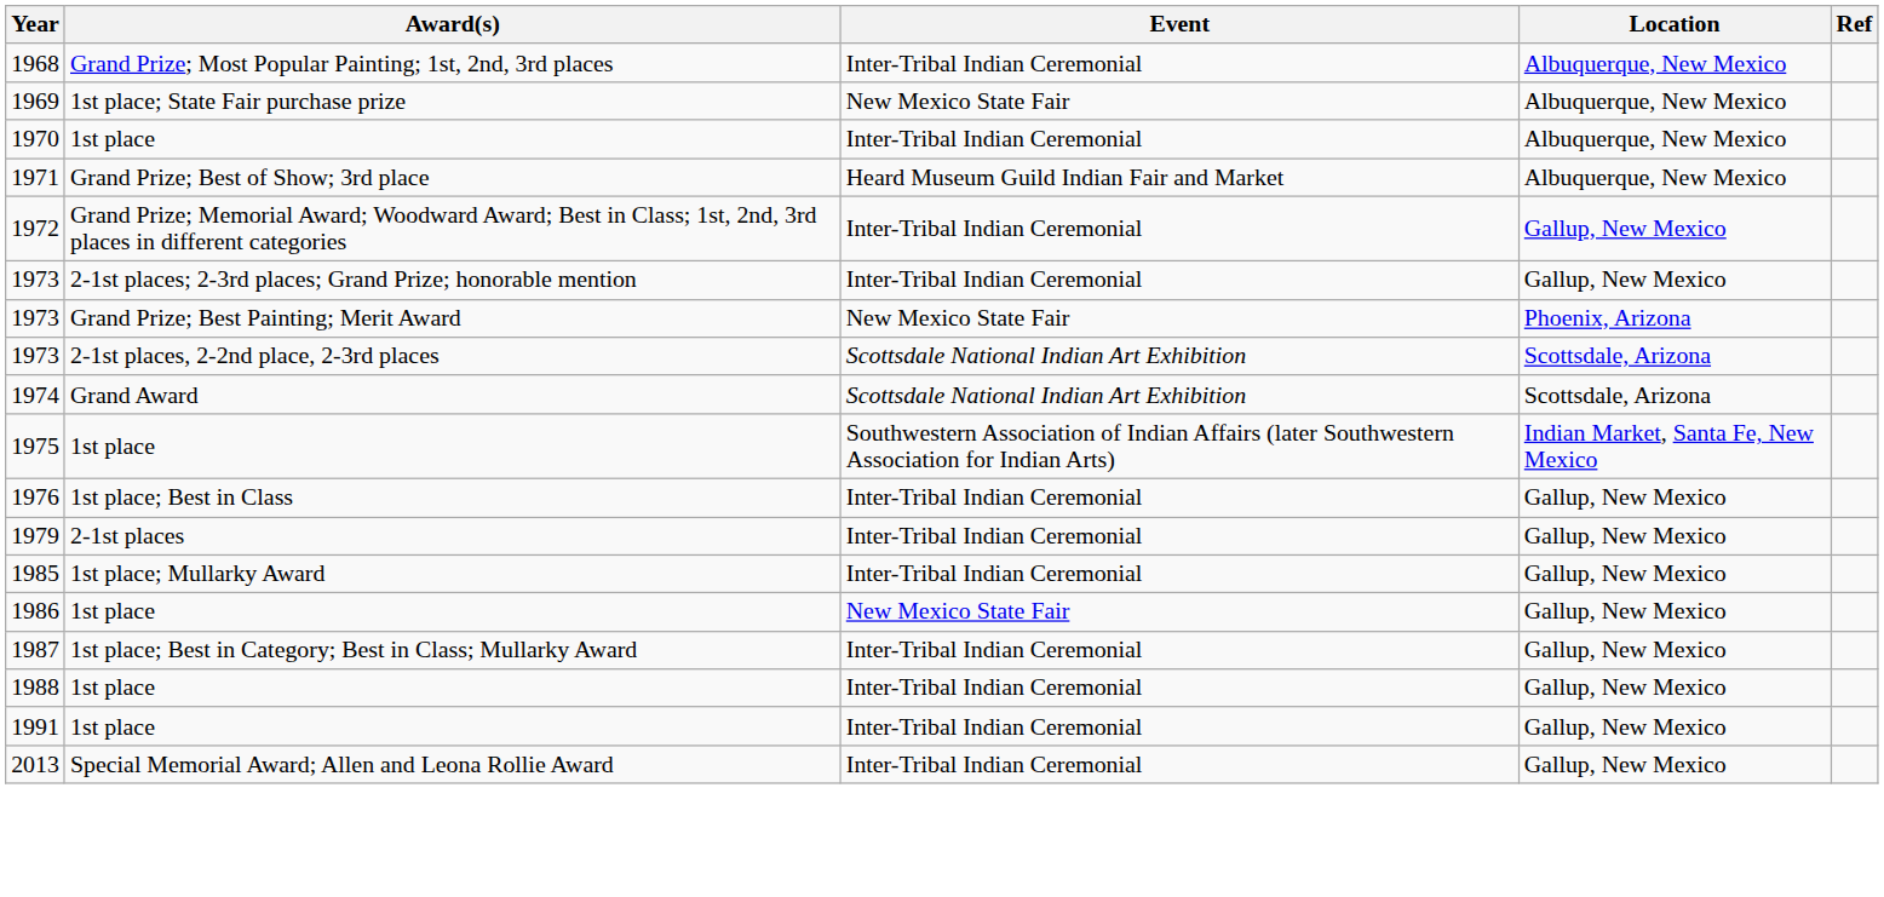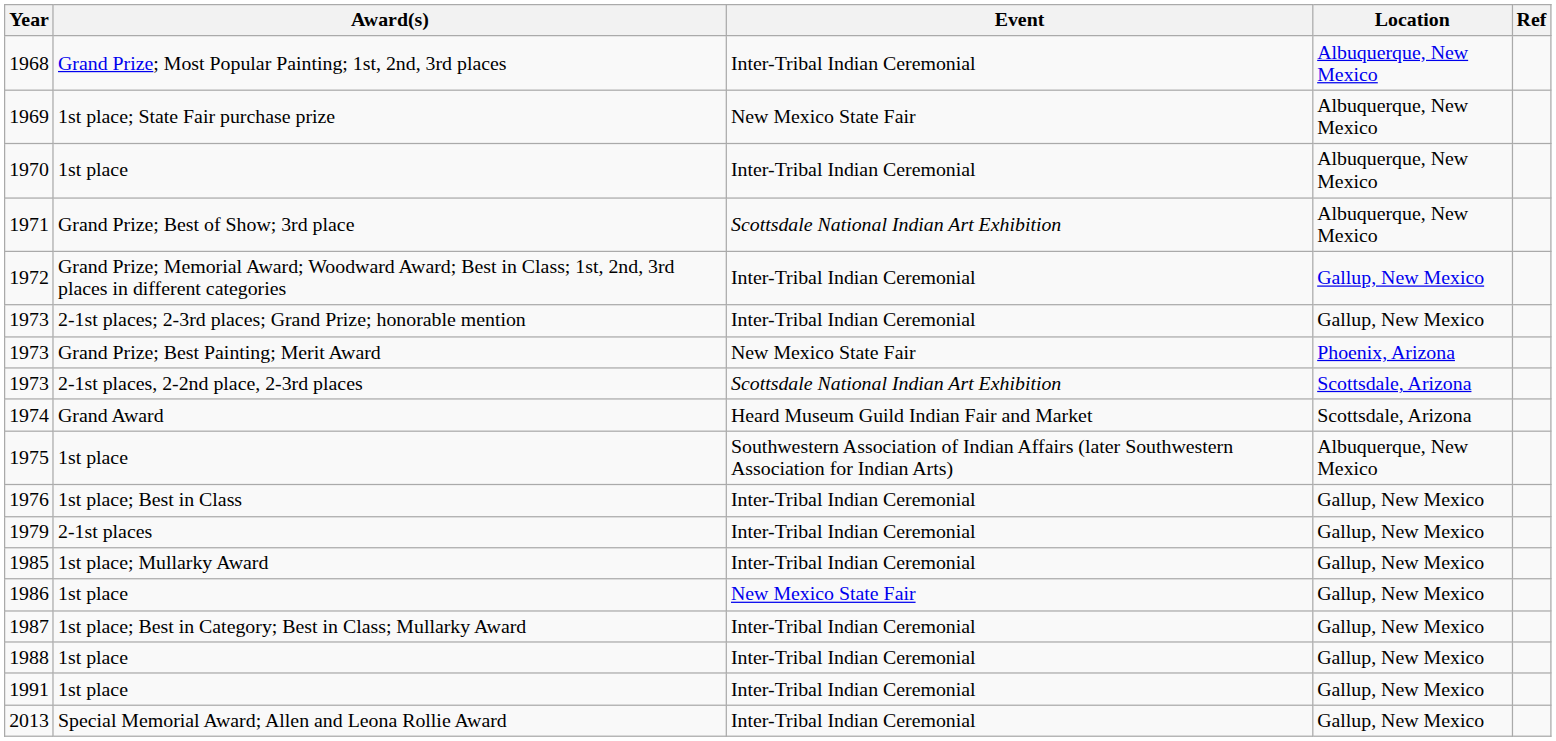1971 | Event: Heard Museum Guild Indian Fair and Market -> Scottsdale National Indian Art Exhibition
1974 | Event: Scottsdale National Indian Art Exhibition -> Heard Museum Guild Indian Fair and Market
1975 | Location: Indian Market, Santa Fe, New Mexico -> Albuquerque, New Mexico
